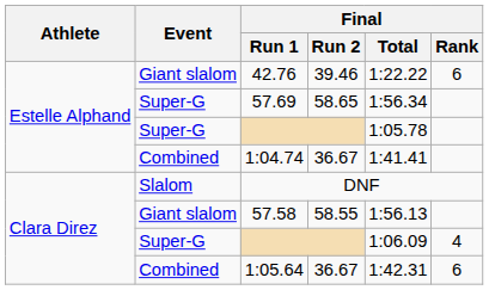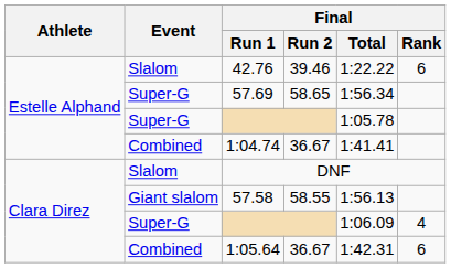42.76 | Event: Giant slalom -> Slalom
